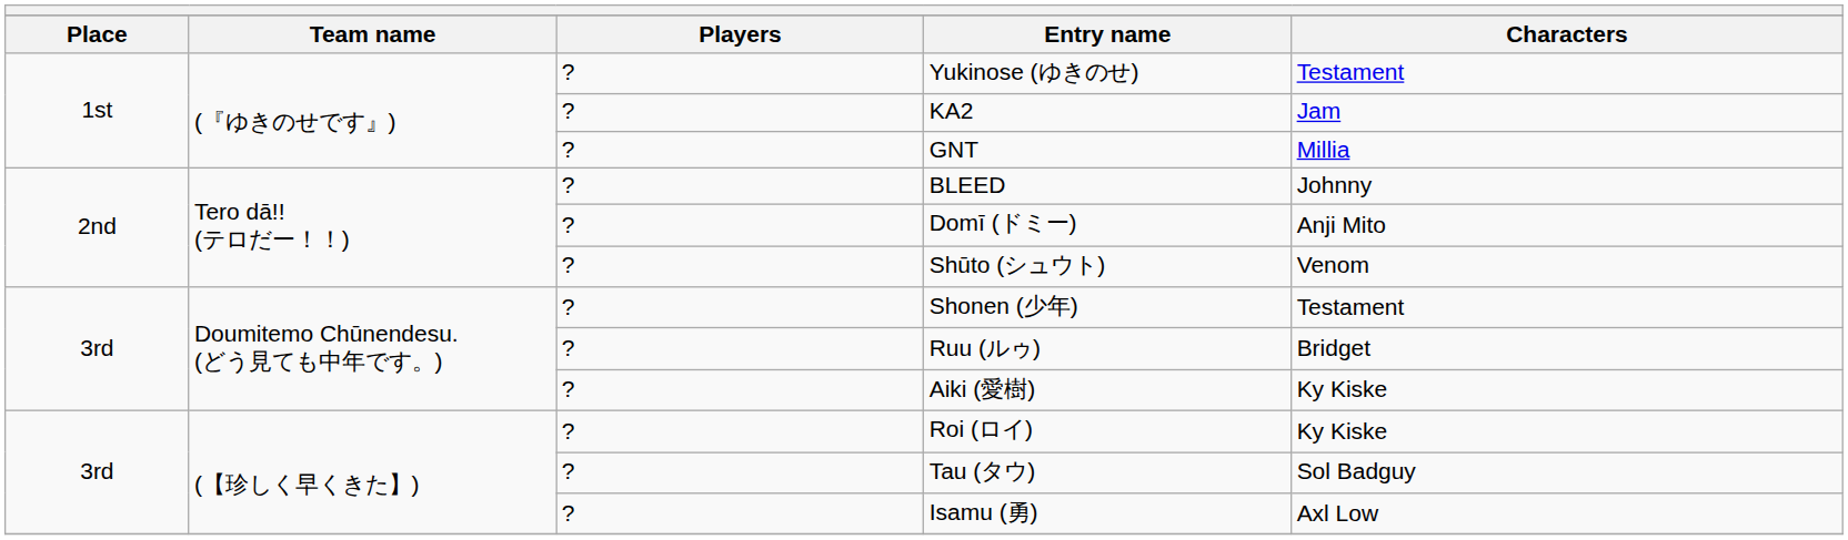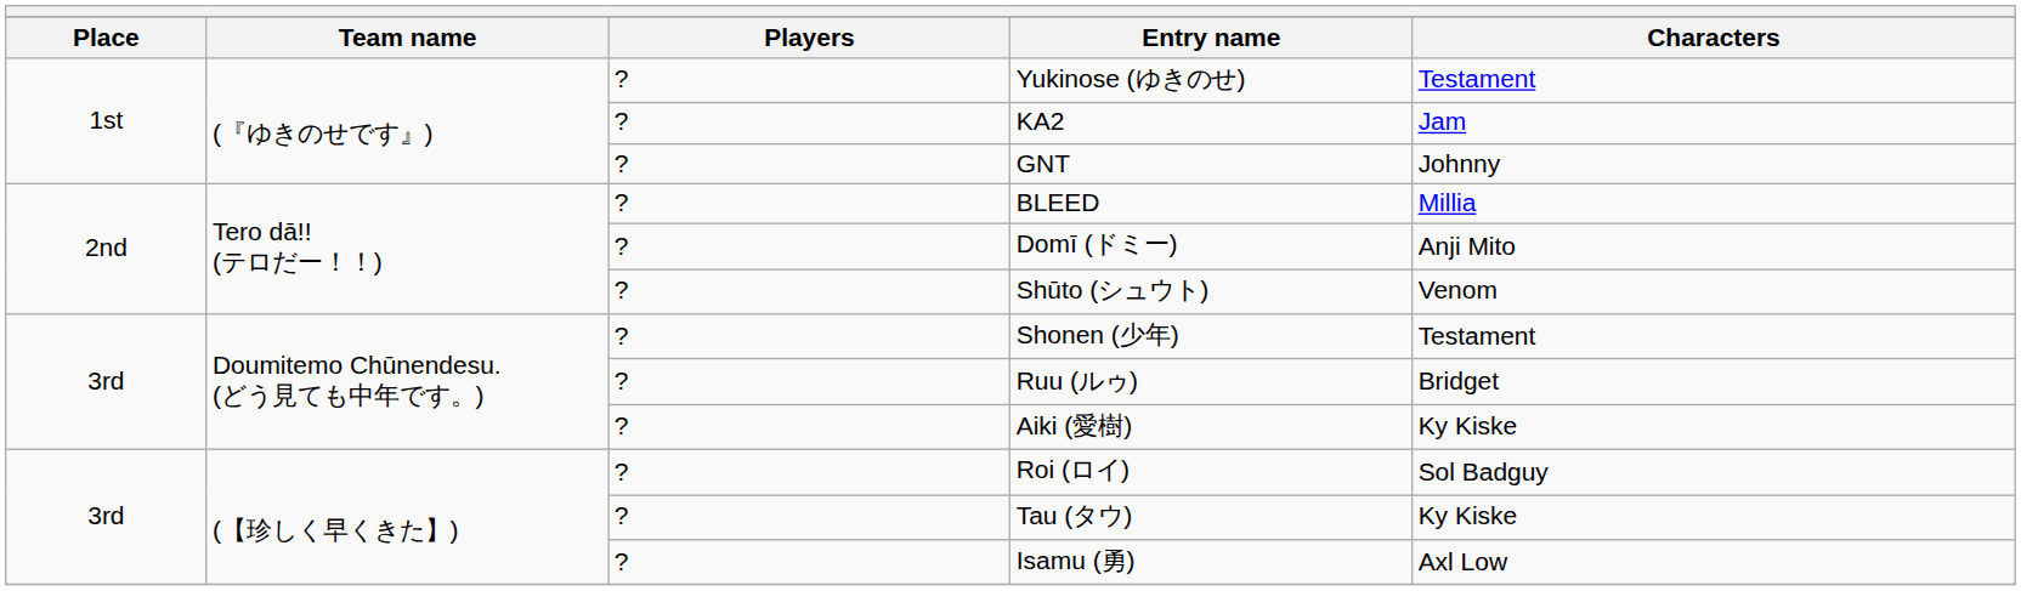GNT | Characters: Millia -> Johnny
BLEED | Characters: Johnny -> Millia
Roi (ロイ) | Characters: Ky Kiske -> Sol Badguy
Tau (タウ) | Characters: Sol Badguy -> Ky Kiske
